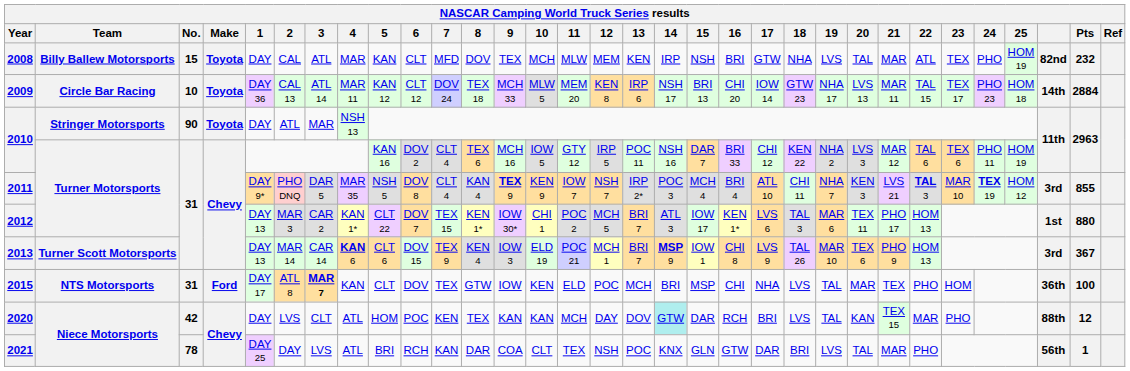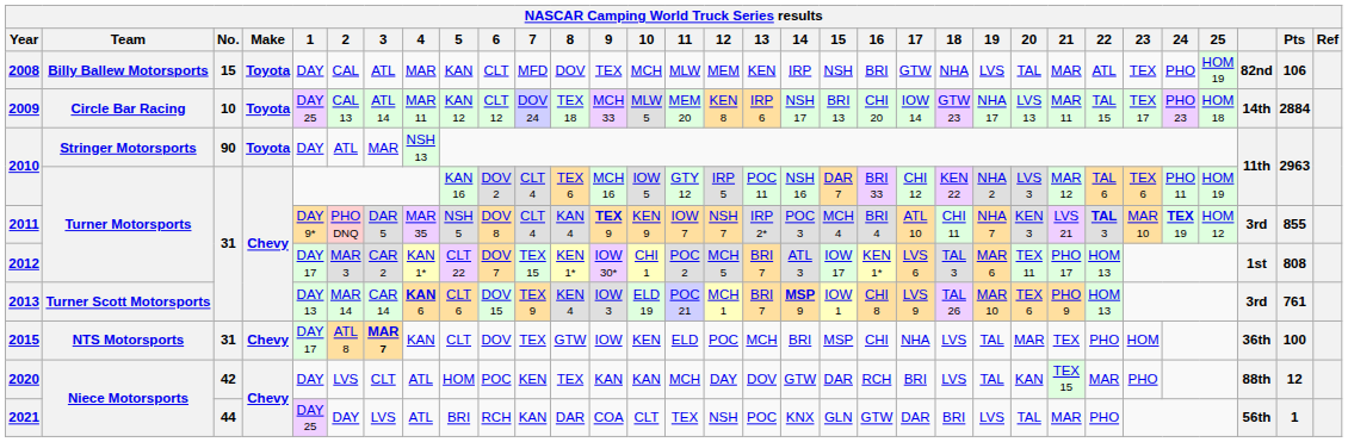2008 | Pts: 232 -> 106
2009 | 1: DAY 36 -> DAY 25
2012 | 1: DAY 13 -> DAY 17
2012 | Pts: 880 -> 808
2013 | Pts: 367 -> 761
2015 | Make: Ford -> Chevy
2020 | 14: paleturquoise background -> no background
2021 | No.: 78 -> 44
